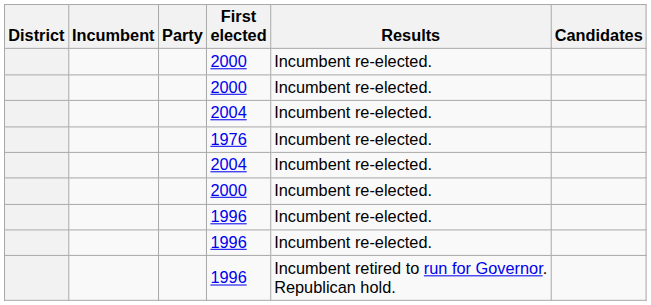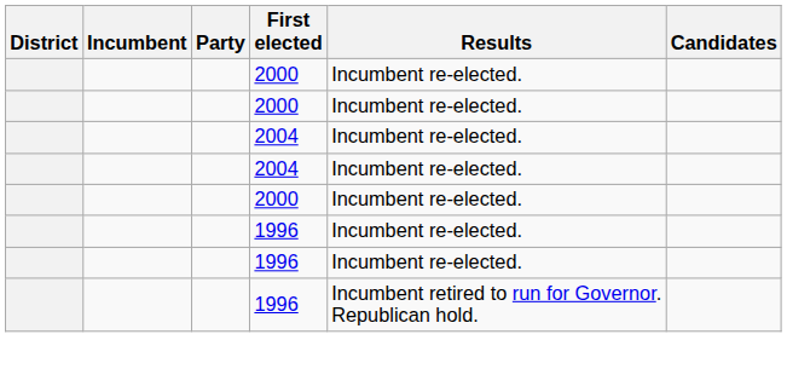- row: 1976 | Incumbent re-elected.
